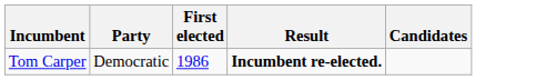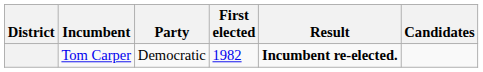+ column: District
Tom Carper | First elected: 1986 -> 1982
